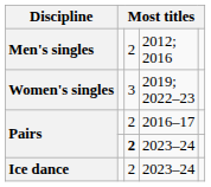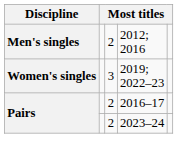Pairs / 2023–24 | column 3: bold -> normal
- row: Ice dance | 2 | 2023–24
